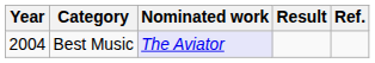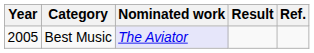Best Music | Year: 2004 -> 2005
